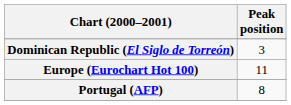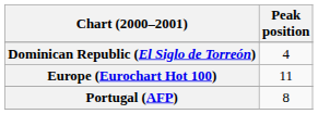Dominican Republic (El Siglo de Torreón) | Peak position: 3 -> 4
